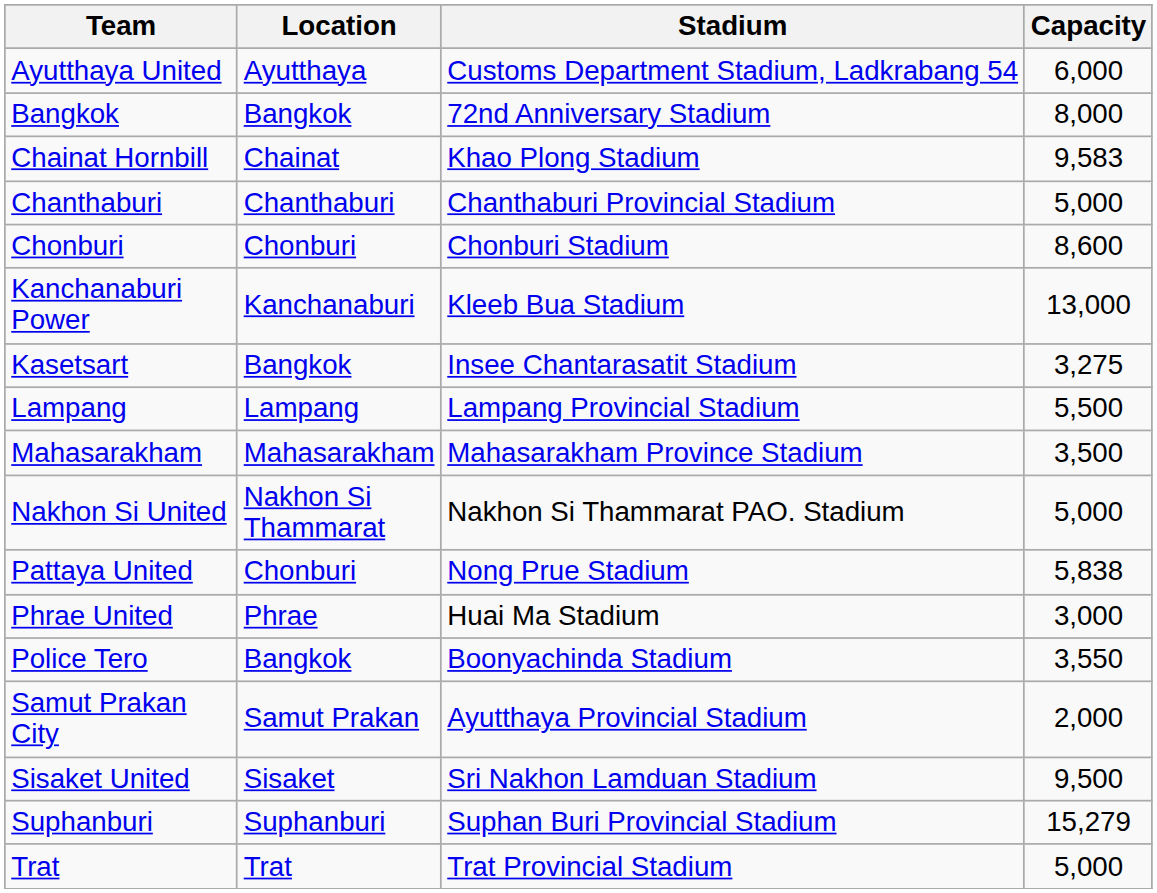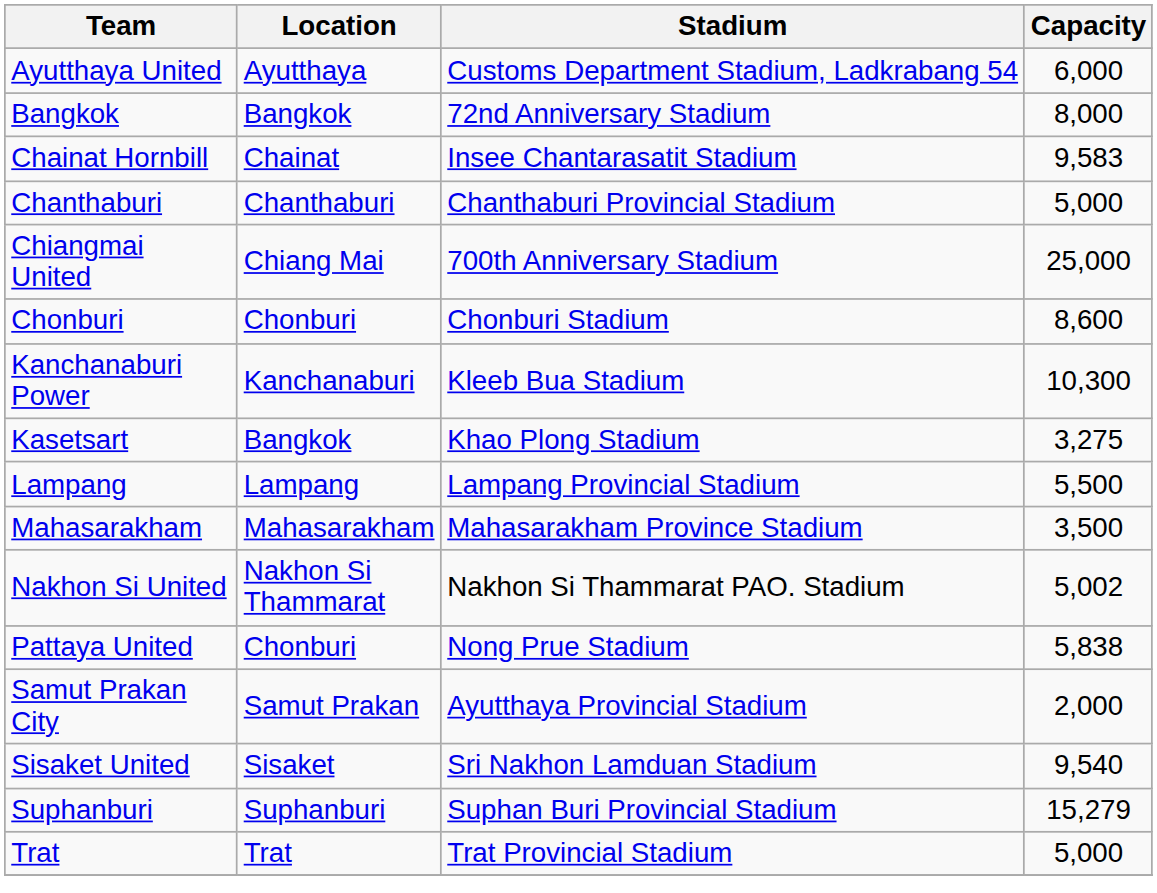Chainat Hornbill | Stadium: Khao Plong Stadium -> Insee Chantarasatit Stadium
+ row: Chiangmai United | Chiang Mai | 700th Anniversary Stadium | 25,000
Kanchanaburi Power | Capacity: 13,000 -> 10,300
Kasetsart | Stadium: Insee Chantarasatit Stadium -> Khao Plong Stadium
Nakhon Si United | Capacity: 5,000 -> 5,002
- row: Phrae United | Phrae | Huai Ma Stadium | 3,000
- row: Police Tero | Bangkok | Boonyachinda Stadium | 3,550
Sisaket United | Capacity: 9,500 -> 9,540
